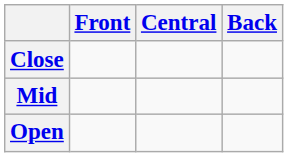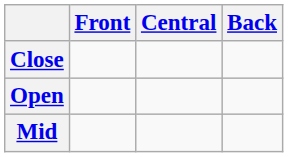rows swapped: Mid <-> Open
